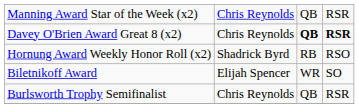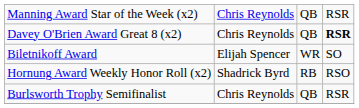Davey O'Brien Award Great 8 (x2) | column 3: bold -> normal
rows swapped: Hornung Award Weekly Honor Roll (x2) <-> Biletnikoff Award
